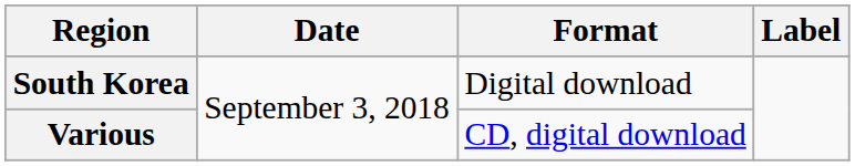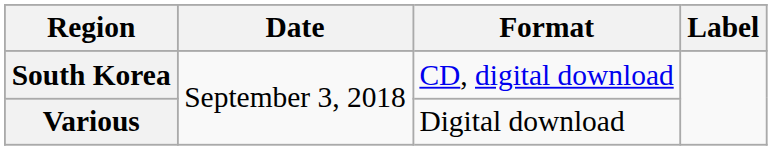South Korea | Format: Digital download -> CD, digital download
Various | Format: CD, digital download -> Digital download
